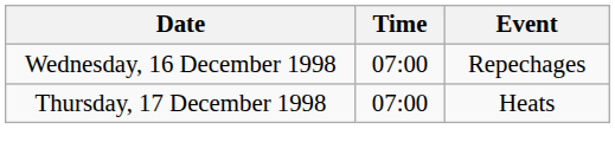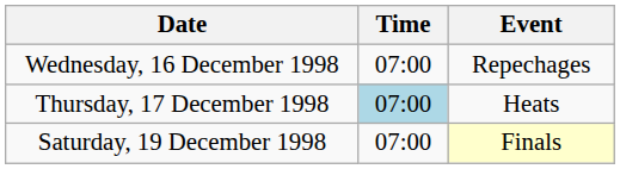Thursday, 17 December 1998 | Time: no background -> lightblue background
+ row: Saturday, 19 December 1998 | 07:00 | Finals
